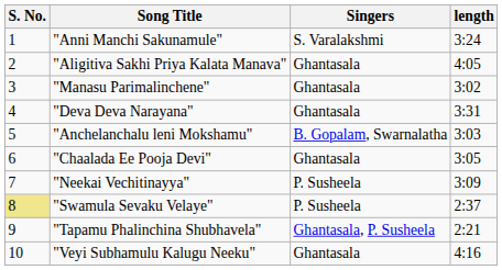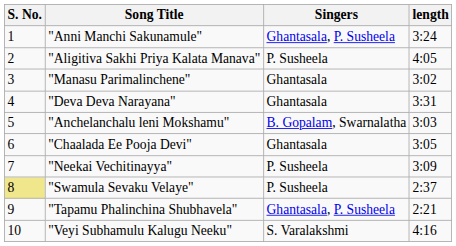"Anni Manchi Sakunamule" | Singers: S. Varalakshmi -> Ghantasala, P. Susheela
"Aligitiva Sakhi Priya Kalata Manava" | Singers: Ghantasala -> P. Susheela
"Veyi Subhamulu Kalugu Neeku" | Singers: Ghantasala -> S. Varalakshmi
